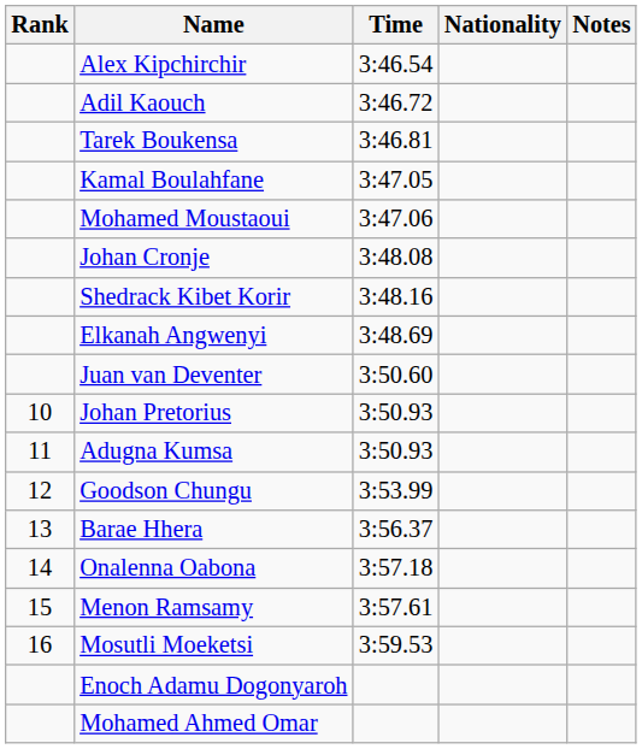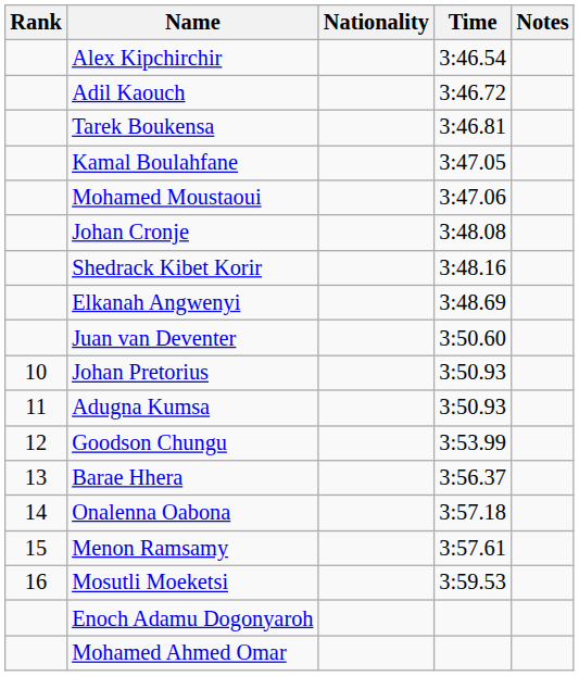columns swapped: Nationality <-> Time
